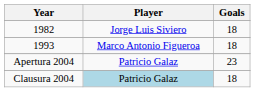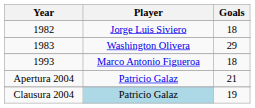+ row: 1983 | Washington Olivera | 29
Apertura 2004 | Goals: 23 -> 21
Clausura 2004 | Goals: 18 -> 19
